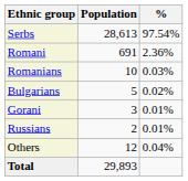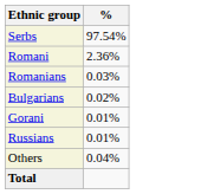- column: Population | 28,613 | 691 | 10 | 5 | 3 | 2 | 12 | 29,893
